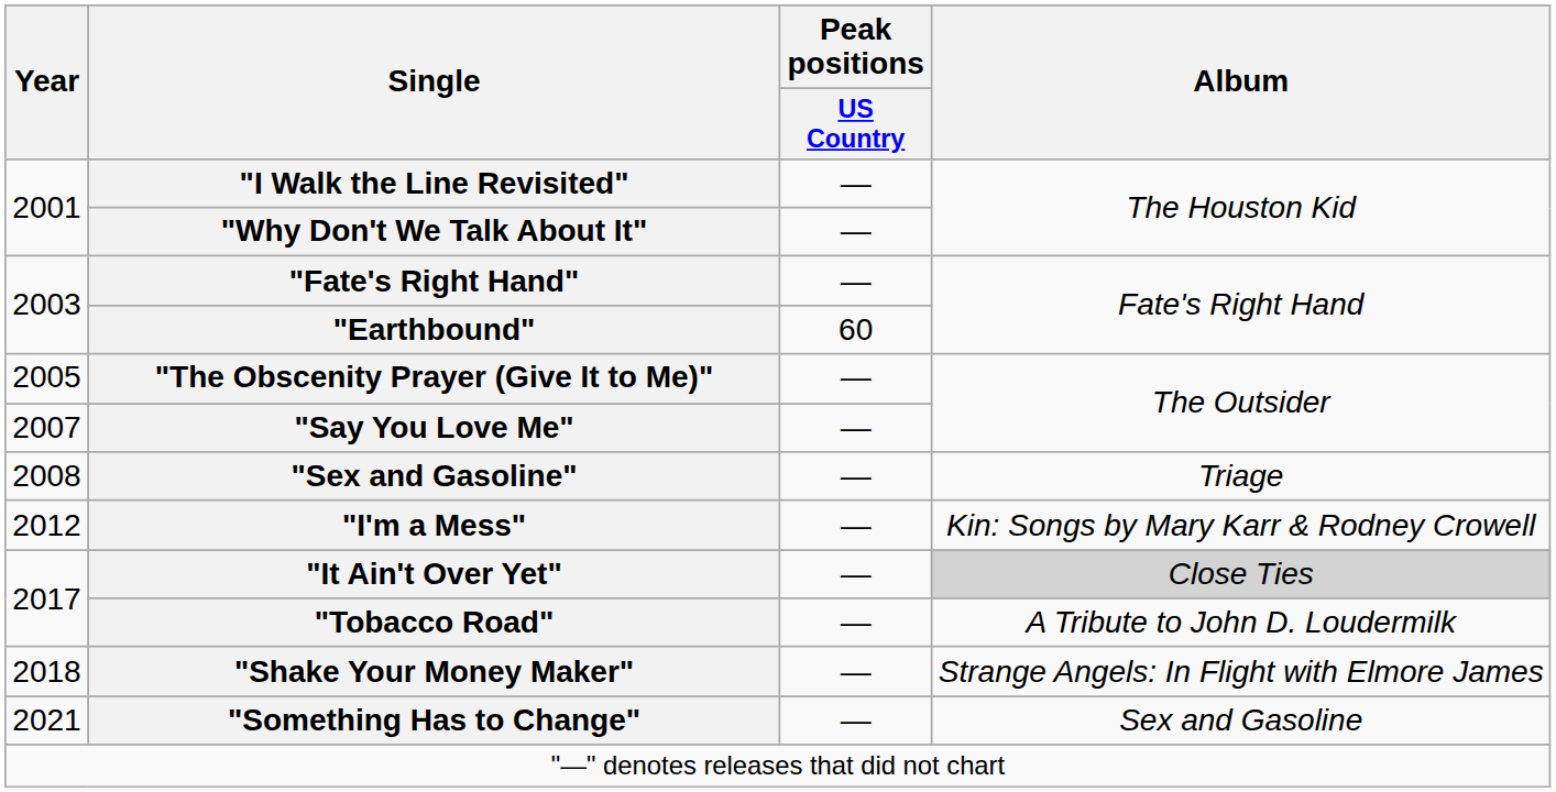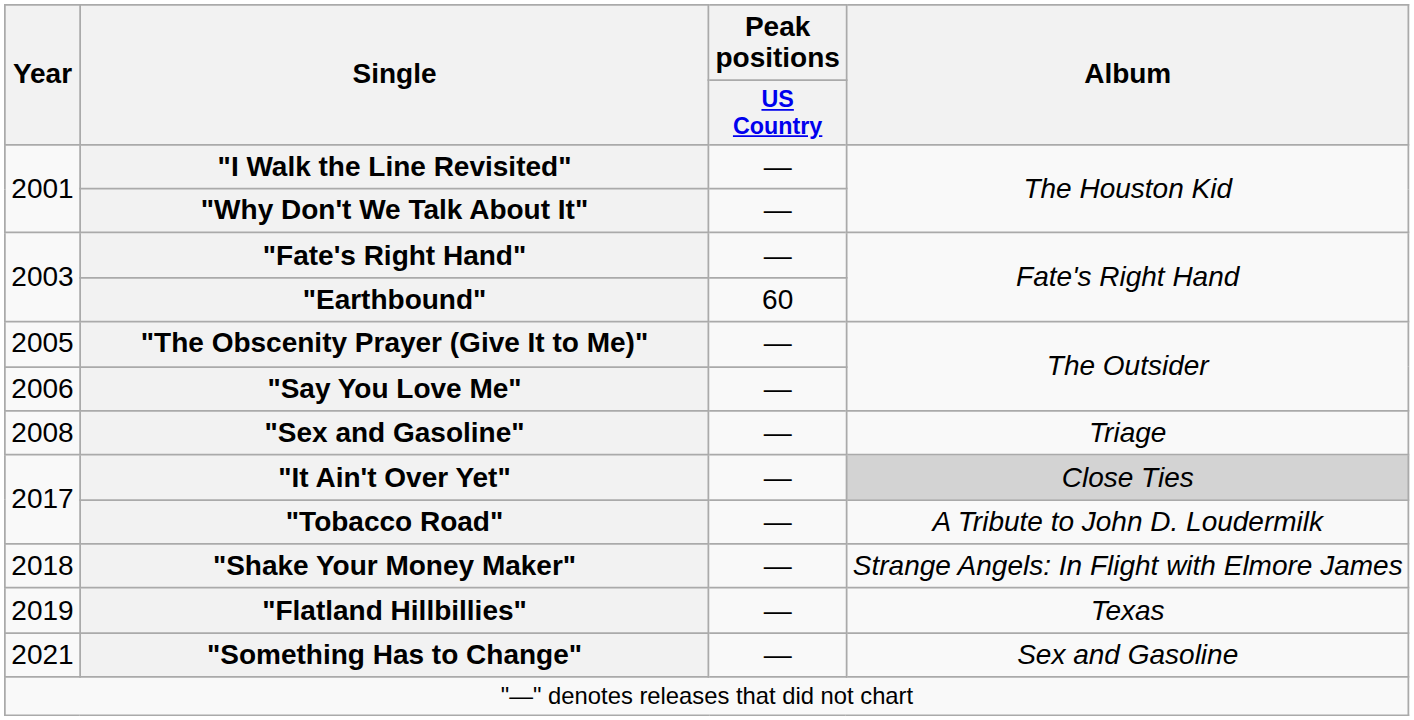"Say You Love Me" | Year: 2007 -> 2006
- row: 2012 | "I'm a Mess" | — | Kin: Songs by Mary Karr & Rodney Crowell
+ row: 2019 | "Flatland Hillbillies" | — | Texas
